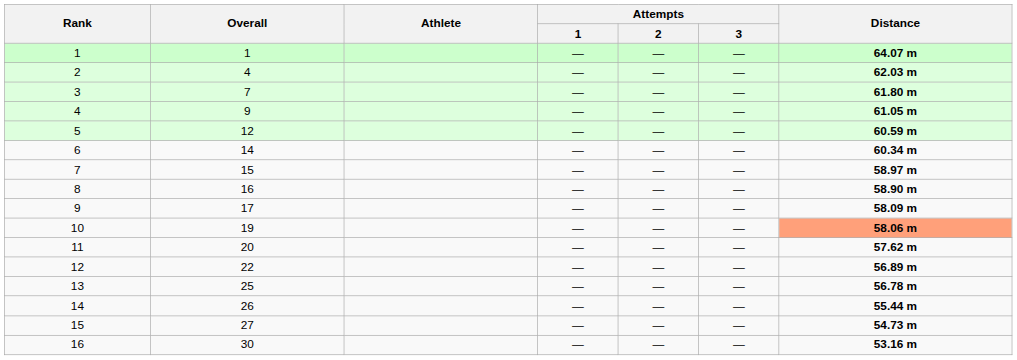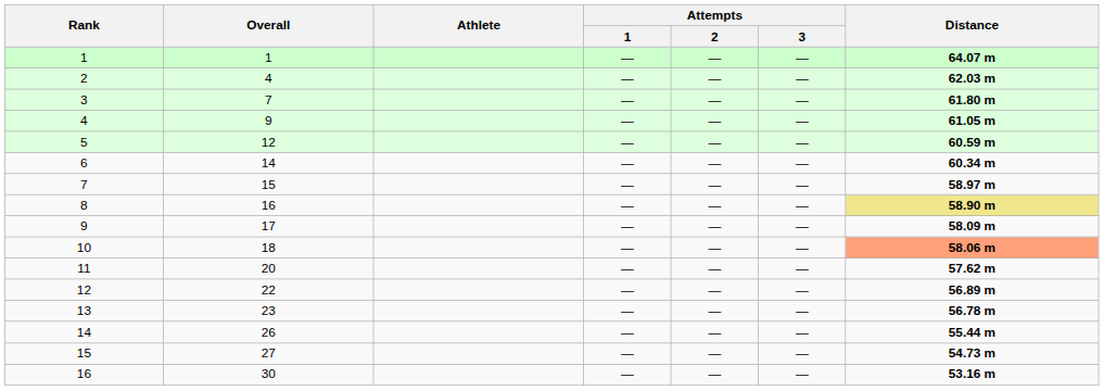8 | Distance: no background -> khaki background
10 | Overall: 19 -> 18
13 | Overall: 25 -> 23
